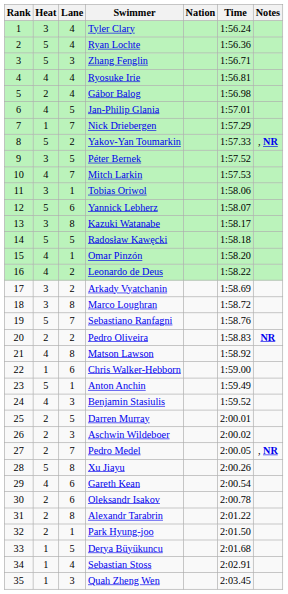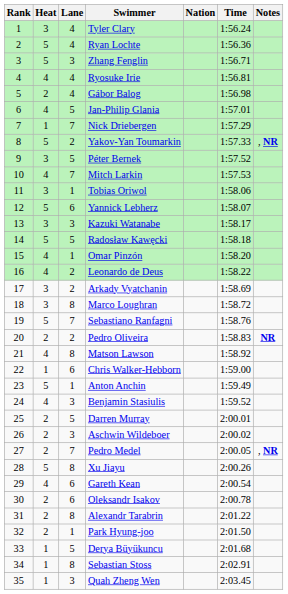Kazuki Watanabe | Lane: 8 -> 3
Sebastian Stoss | Lane: 4 -> 8
